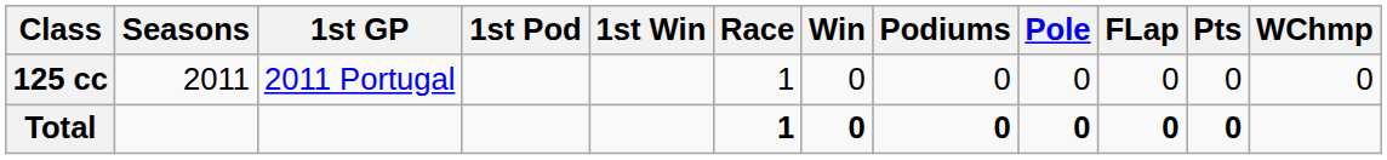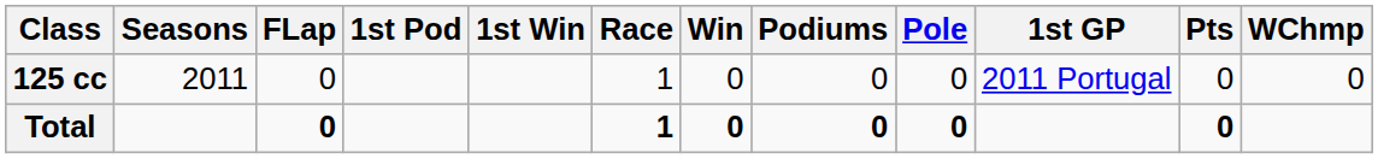columns swapped: 1st GP <-> FLap
